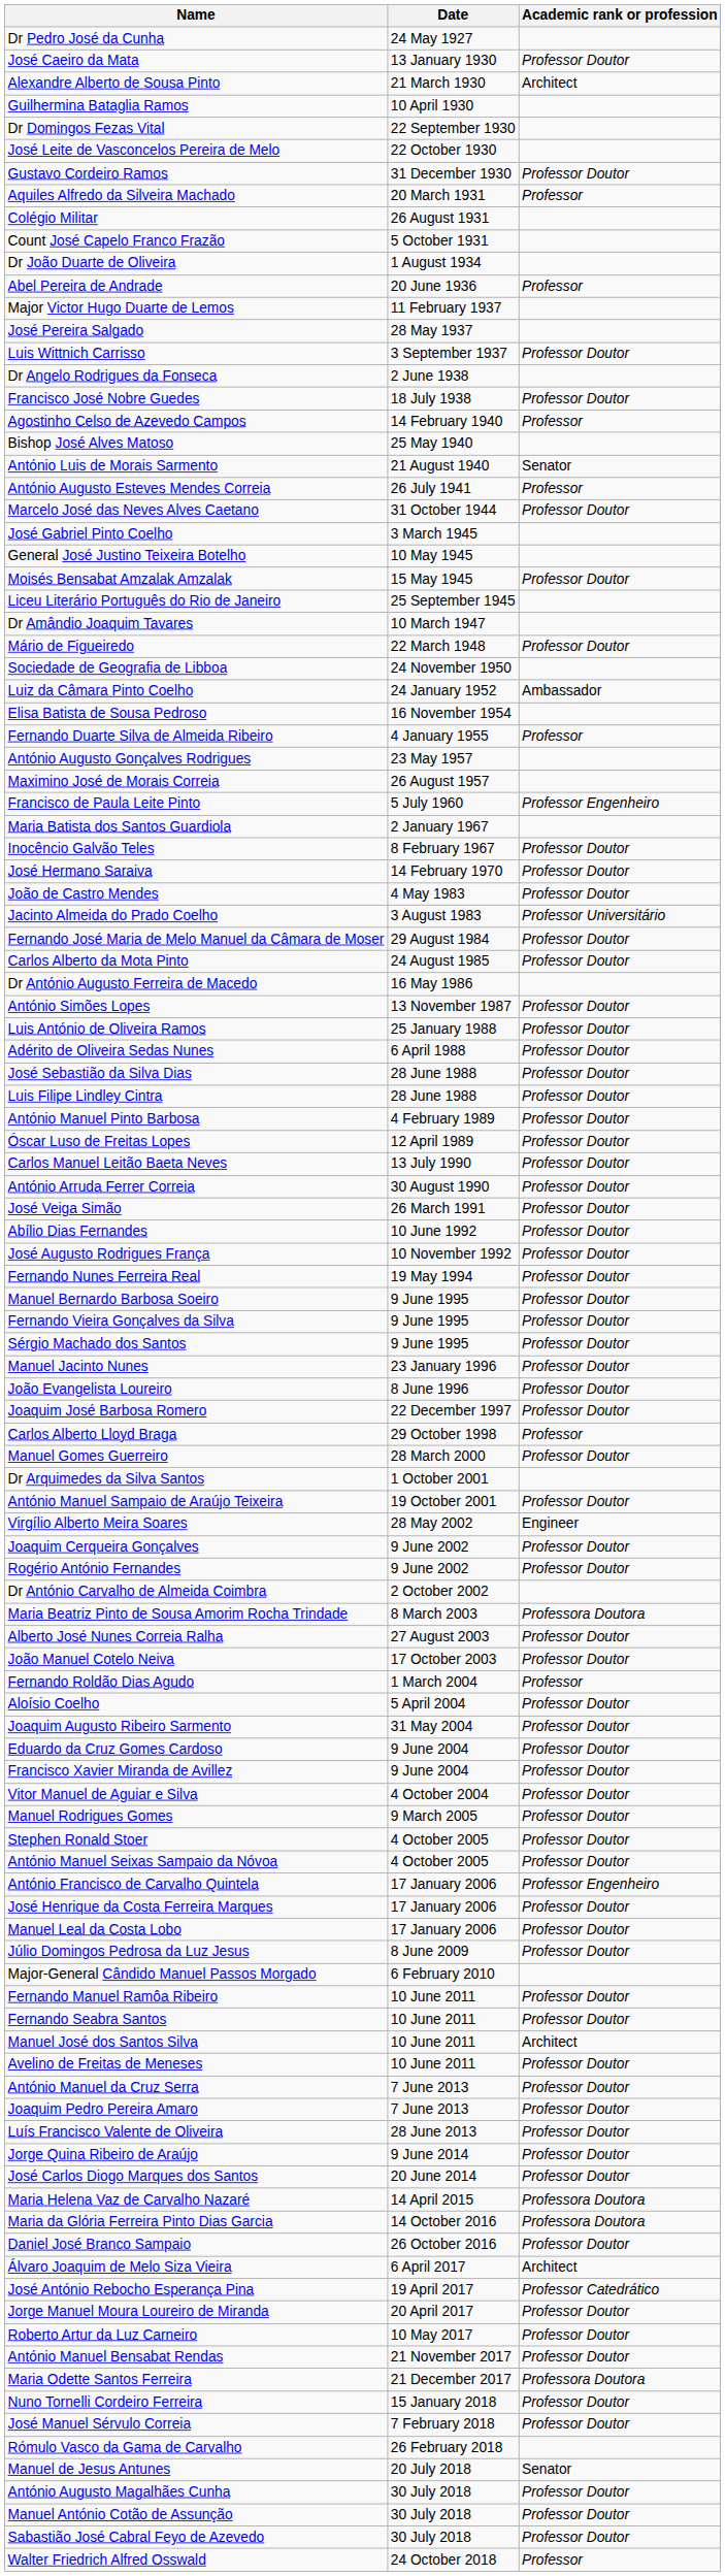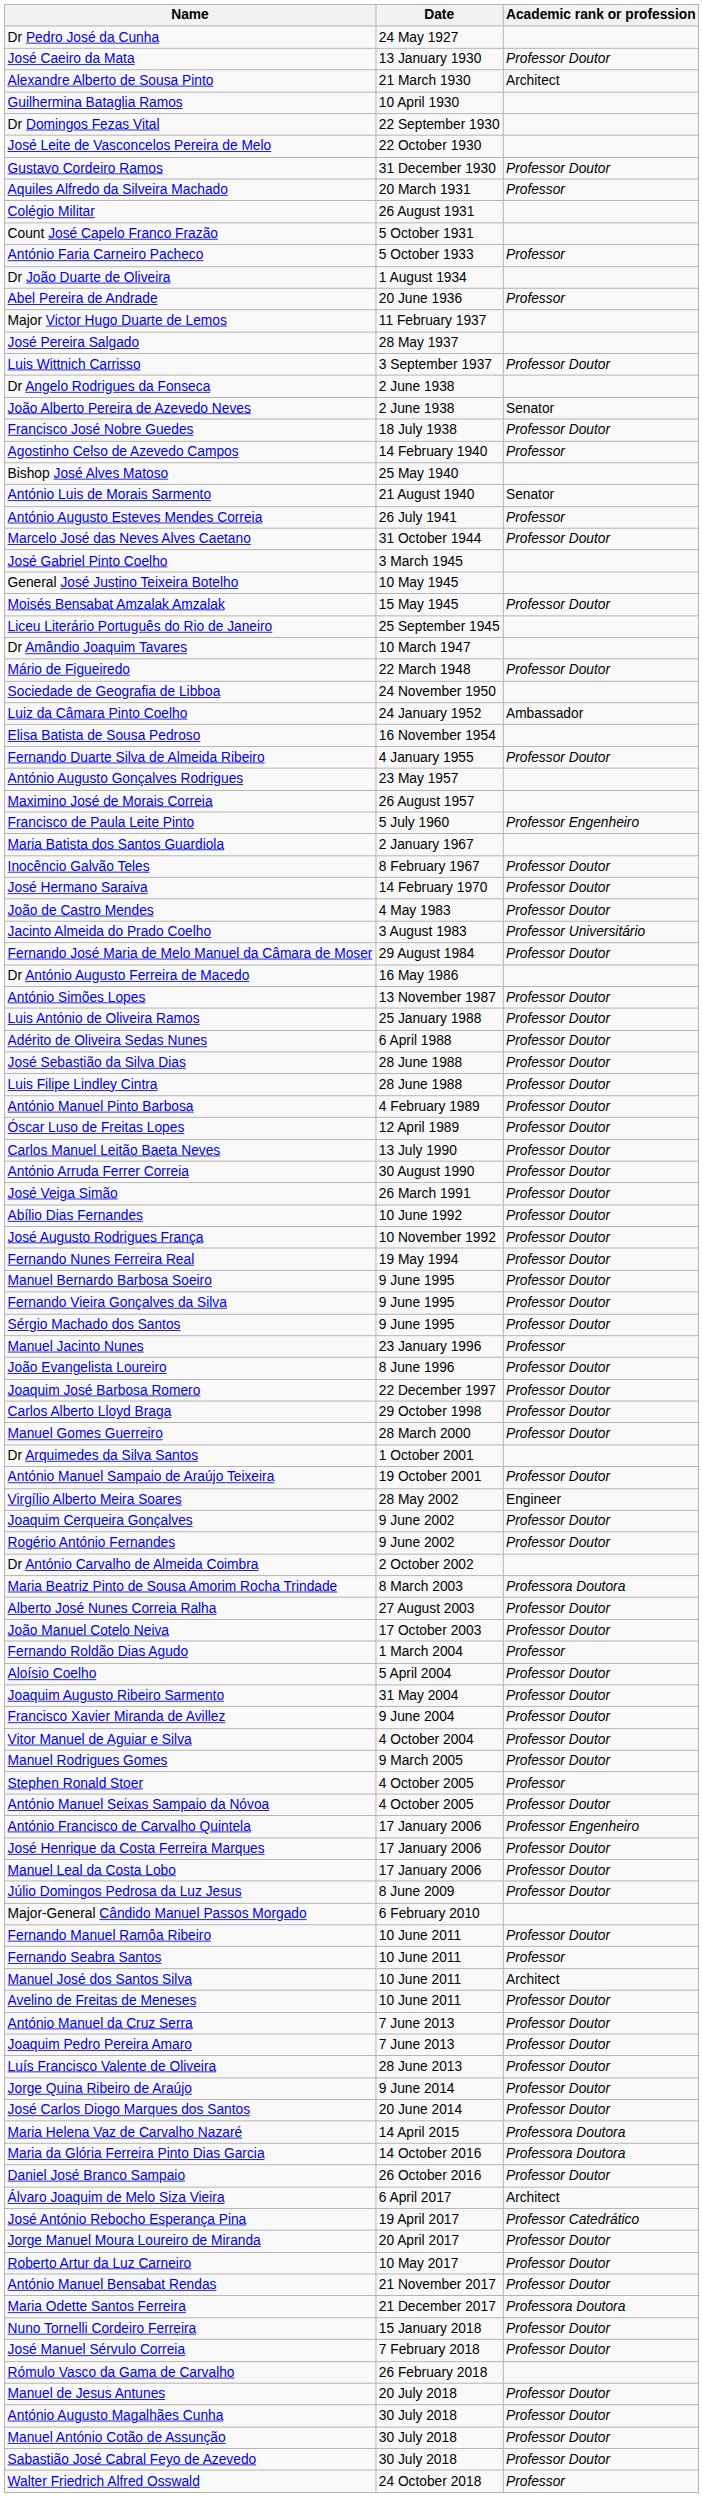+ row: António Faria Carneiro Pacheco | 5 October 1933 | Professor
+ row: João Alberto Pereira de Azevedo Neves | 2 June 1938 | Senator
Fernando Duarte Silva de Almeida Ribeiro | Academic rank or profession: Professor -> Professor Doutor
- row: Carlos Alberto da Mota Pinto | 24 August 1985 | Professor Doutor
Manuel Jacinto Nunes | Academic rank or profession: Professor Doutor -> Professor
Carlos Alberto Lloyd Braga | Academic rank or profession: Professor -> Professor Doutor
- row: Eduardo da Cruz Gomes Cardoso | 9 June 2004 | Professor Doutor
Stephen Ronald Stoer | Academic rank or profession: Professor Doutor -> Professor
Fernando Seabra Santos | Academic rank or profession: Professor Doutor -> Professor
Manuel de Jesus Antunes | Academic rank or profession: Senator -> Professor Doutor
